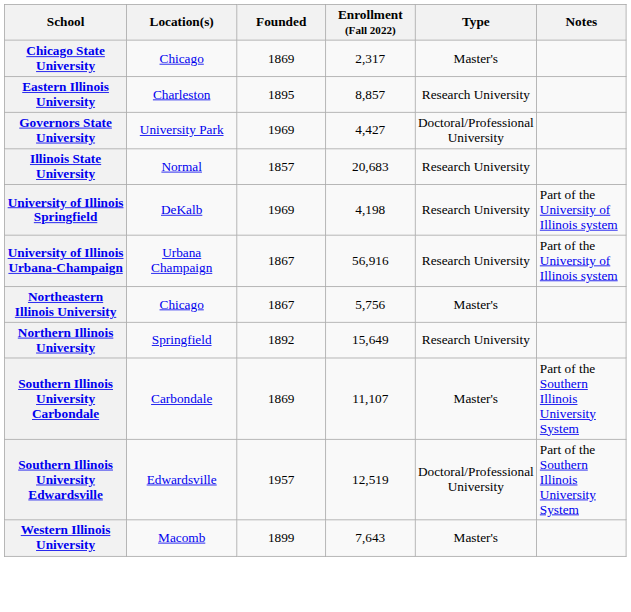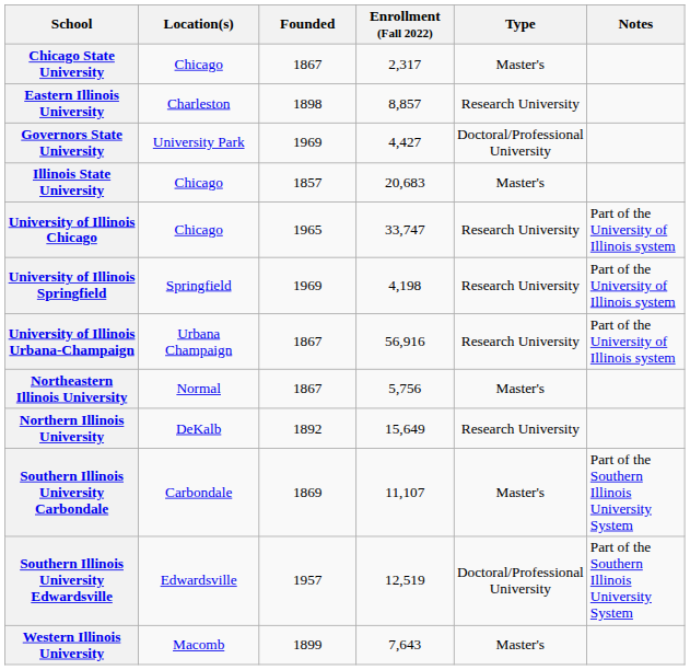Chicago State University | Founded: 1869 -> 1867
Eastern Illinois University | Founded: 1895 -> 1898
Illinois State University | Location(s): Normal -> Chicago
Illinois State University | Type: Research University -> Master's
+ row: University of Illinois Chicago | Chicago | 1965 | 33,747 | Research University | Part of the University of Illinois system
University of Illinois Springfield | Location(s): DeKalb -> Springfield
Northeastern Illinois University | Location(s): Chicago -> Normal
Northern Illinois University | Location(s): Springfield -> DeKalb
